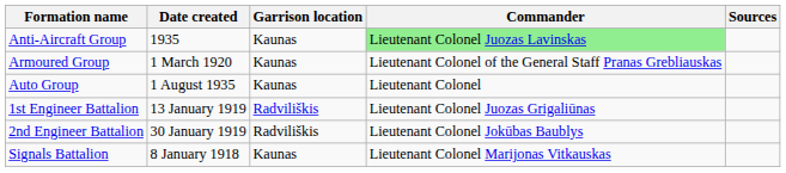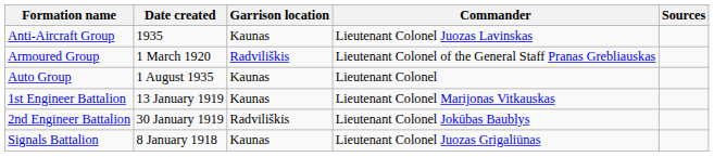Anti-Aircraft Group | Commander: lightgreen background -> no background
Armoured Group | Garrison location: Kaunas -> Radviliškis
1st Engineer Battalion | Garrison location: Radviliškis -> Kaunas
1st Engineer Battalion | Commander: Lieutenant Colonel Juozas Grigaliūnas -> Lieutenant Colonel Marijonas Vitkauskas
Signals Battalion | Commander: Lieutenant Colonel Marijonas Vitkauskas -> Lieutenant Colonel Juozas Grigaliūnas
